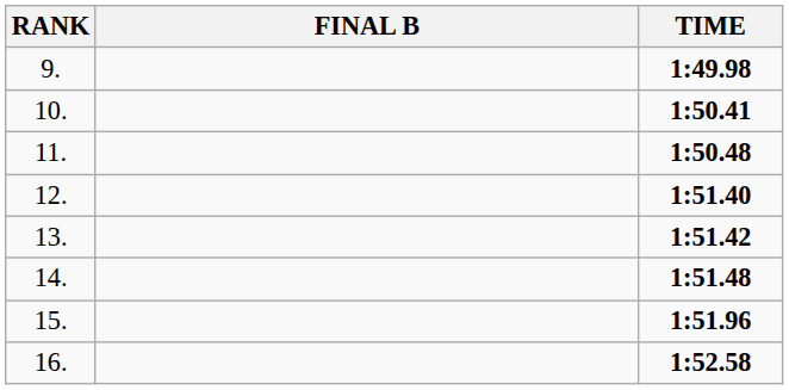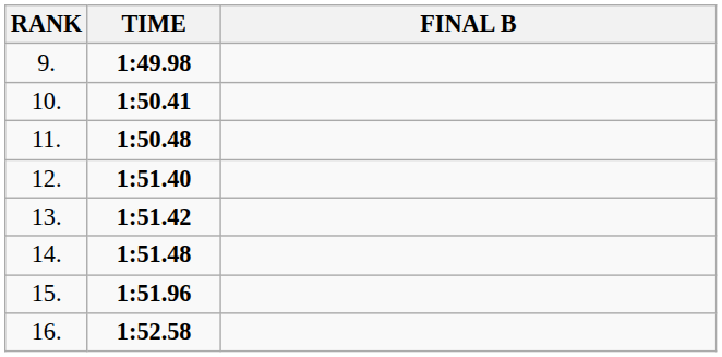columns swapped: FINAL B <-> TIME
